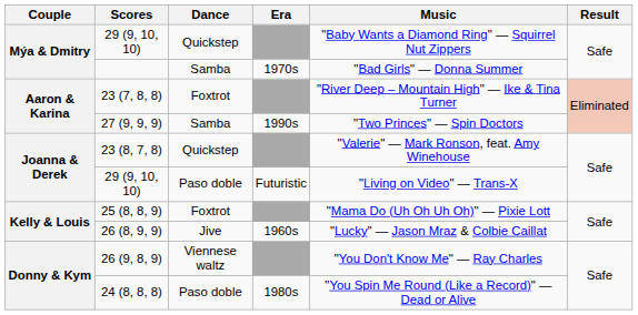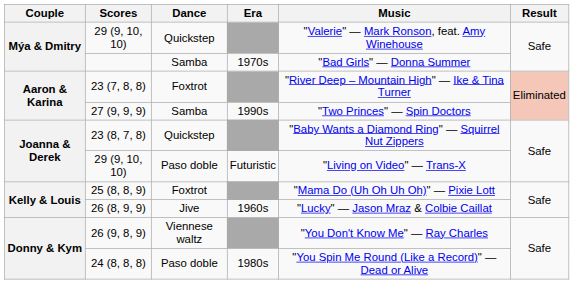29 (9, 10, 10) / Quickstep | Music: "Baby Wants a Diamond Ring" — Squirrel Nut Zippers -> "Valerie" — Mark Ronson, feat. Amy Winehouse
23 (8, 7, 8) | Music: "Valerie" — Mark Ronson, feat. Amy Winehouse -> "Baby Wants a Diamond Ring" — Squirrel Nut Zippers
